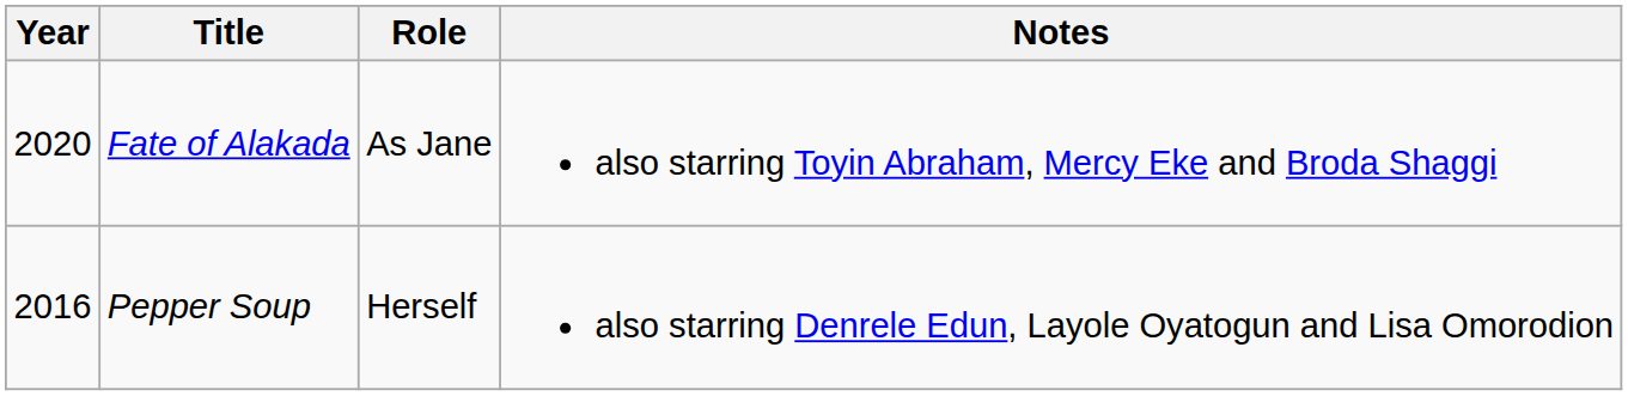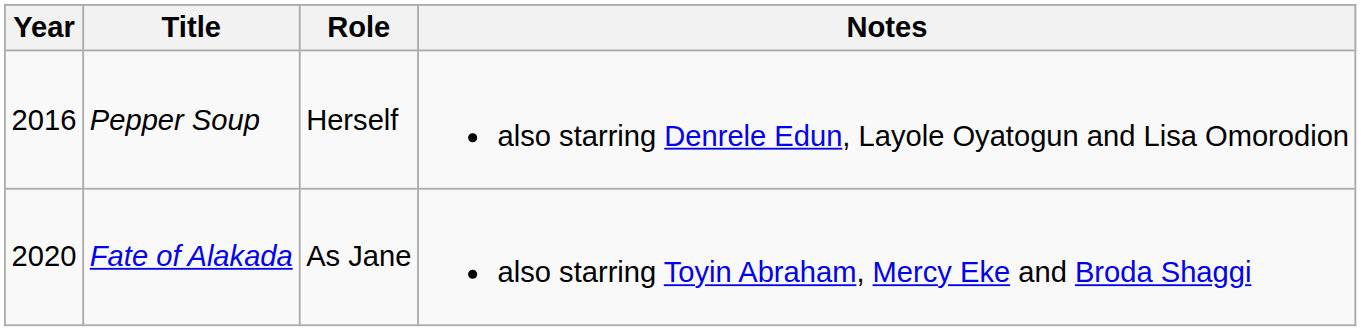rows swapped: Pepper Soup <-> Fate of Alakada
